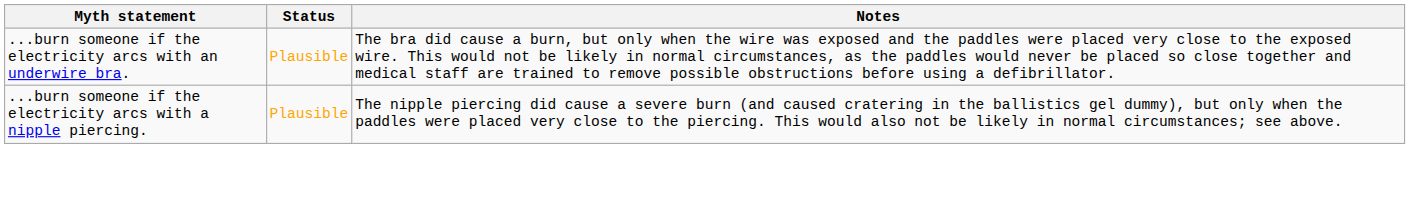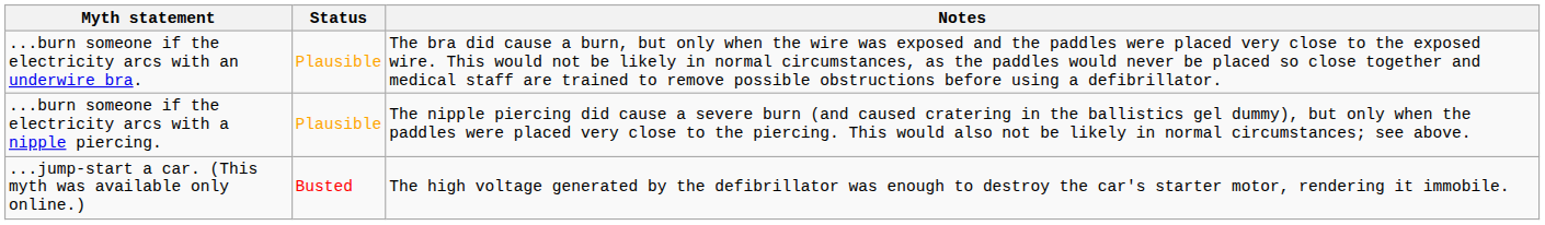+ row: ...jump-start a car. (This myth was available only online.) | Busted | The high voltage generated by the defibrillator was enough to destroy the car's starter motor, rendering it immobile.
